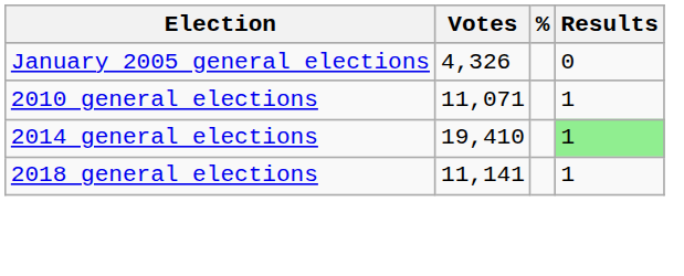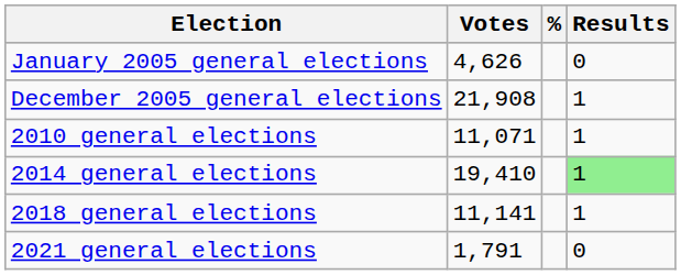January 2005 general elections | Votes: 4,326 -> 4,626
+ row: December 2005 general elections | 21,908 | 1
+ row: 2021 general elections | 1,791 | 0
